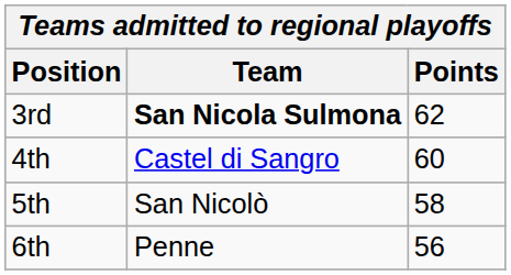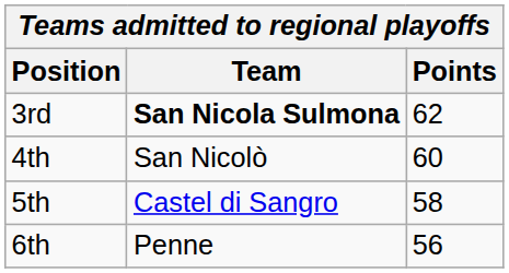4th | Team: Castel di Sangro -> San Nicolò
5th | Team: San Nicolò -> Castel di Sangro
